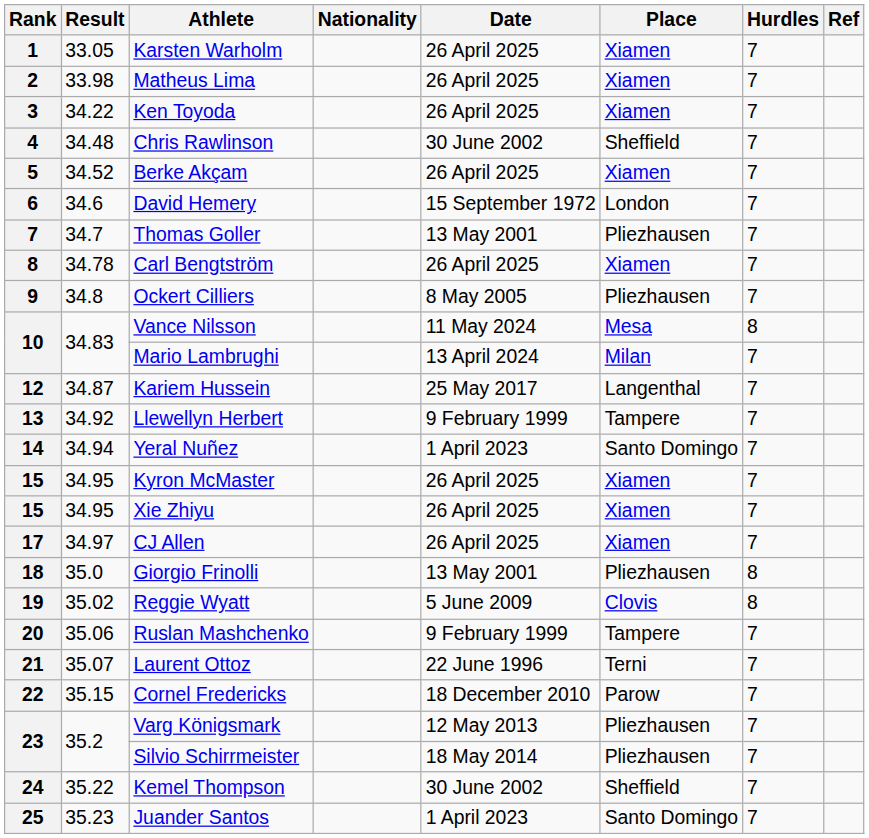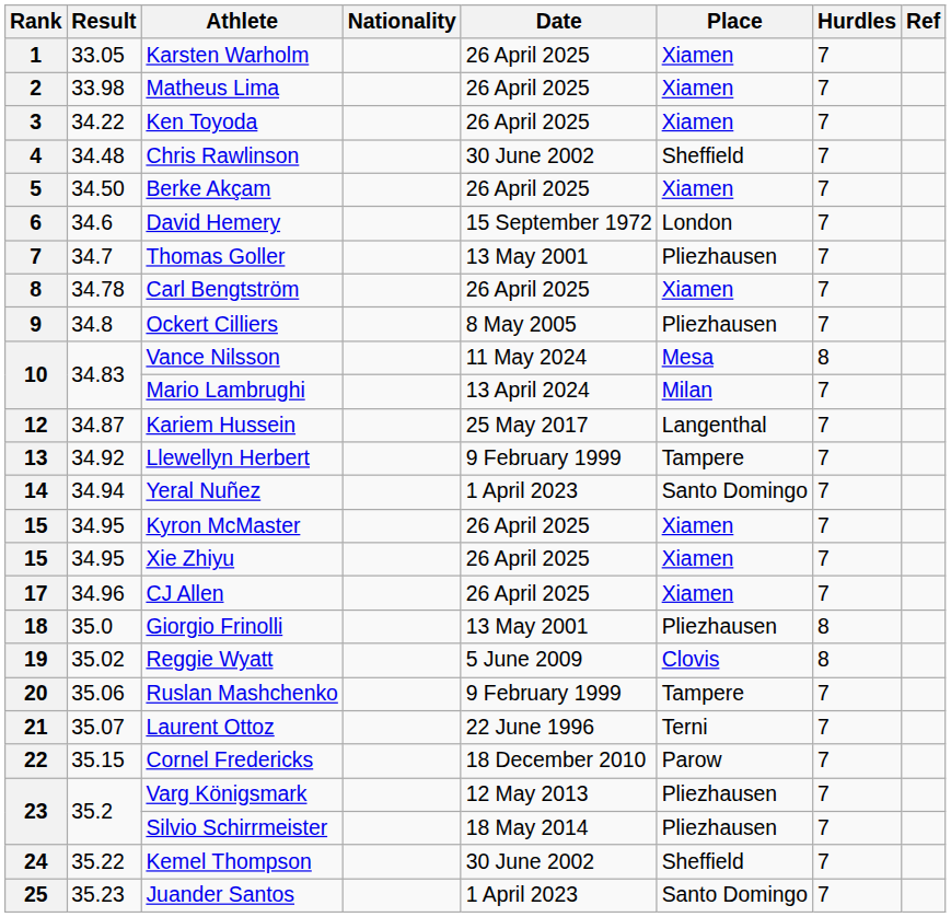Berke Akçam | Result: 34.52 -> 34.50
CJ Allen | Result: 34.97 -> 34.96
